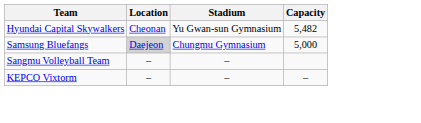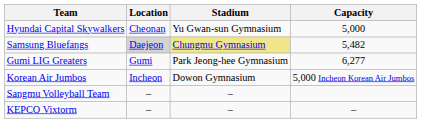Hyundai Capital Skywalkers | Capacity: 5,482 -> 5,000
Samsung Bluefangs | Stadium: no background -> khaki background
Samsung Bluefangs | Capacity: 5,000 -> 5,482
+ row: Gumi LIG Greaters | Gumi | Park Jeong-hee Gymnasium | 6,277
+ row: Korean Air Jumbos | Incheon | Dowon Gymnasium | 5,000 Incheon Korean Air Jumbos
